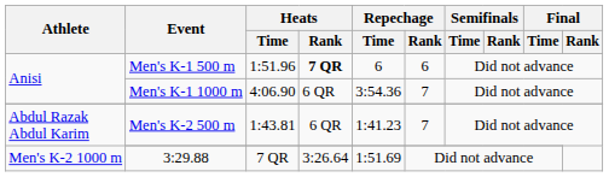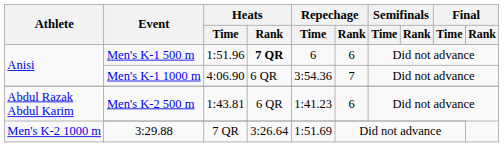Men's K-2 500 m | Repechage / Rank: 7 -> 6
